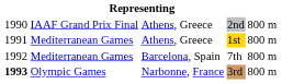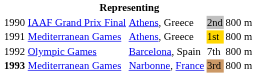7th | column 2: Mediterranean Games -> Olympic Games
3rd | column 2: Olympic Games -> Mediterranean Games
